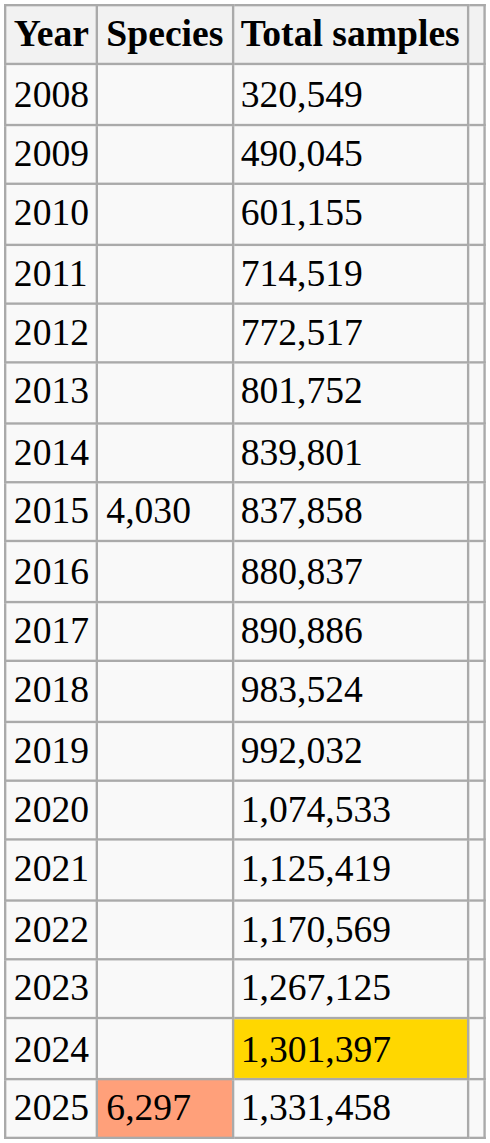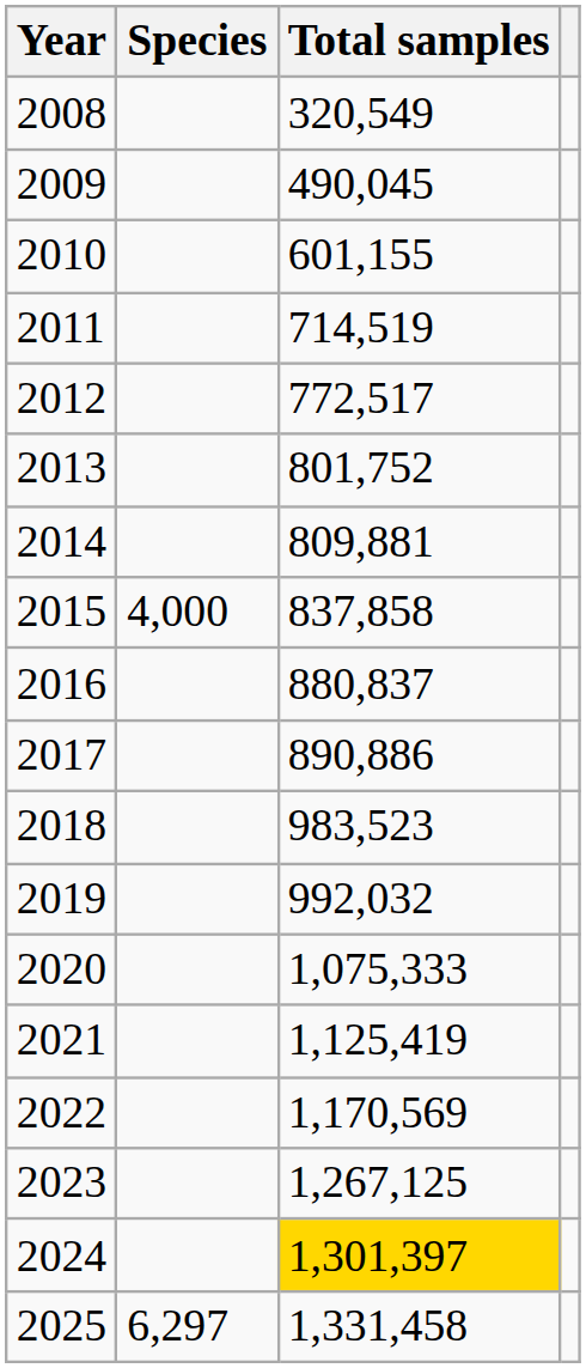2014 | Total samples: 839,801 -> 809,881
2015 | Species: 4,030 -> 4,000
2018 | Total samples: 983,524 -> 983,523
2020 | Total samples: 1,074,533 -> 1,075,333
2025 | Species: lightsalmon background -> no background
